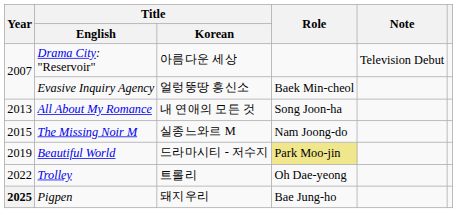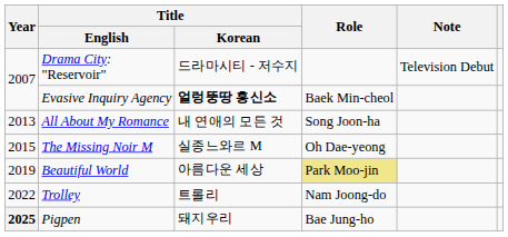Drama City: "Reservoir" | Title / Korean: 아름다운 세상 -> 드라마시티 - 저수지
Evasive Inquiry Agency | Title / Korean: normal -> bold
The Missing Noir M | Role: Nam Joong-do -> Oh Dae-yeong
Beautiful World | Title / Korean: 드라마시티 - 저수지 -> 아름다운 세상
Trolley | Role: Oh Dae-yeong -> Nam Joong-do
